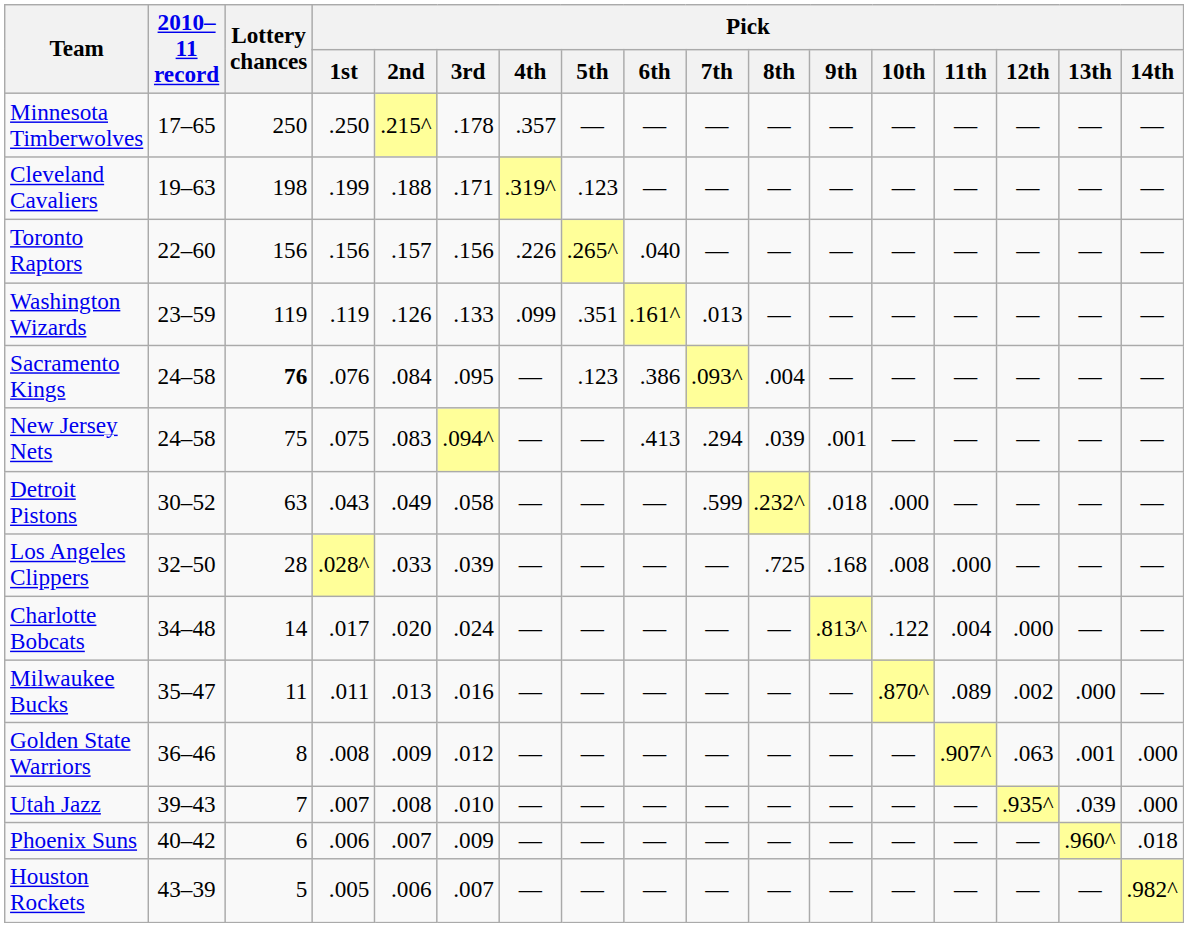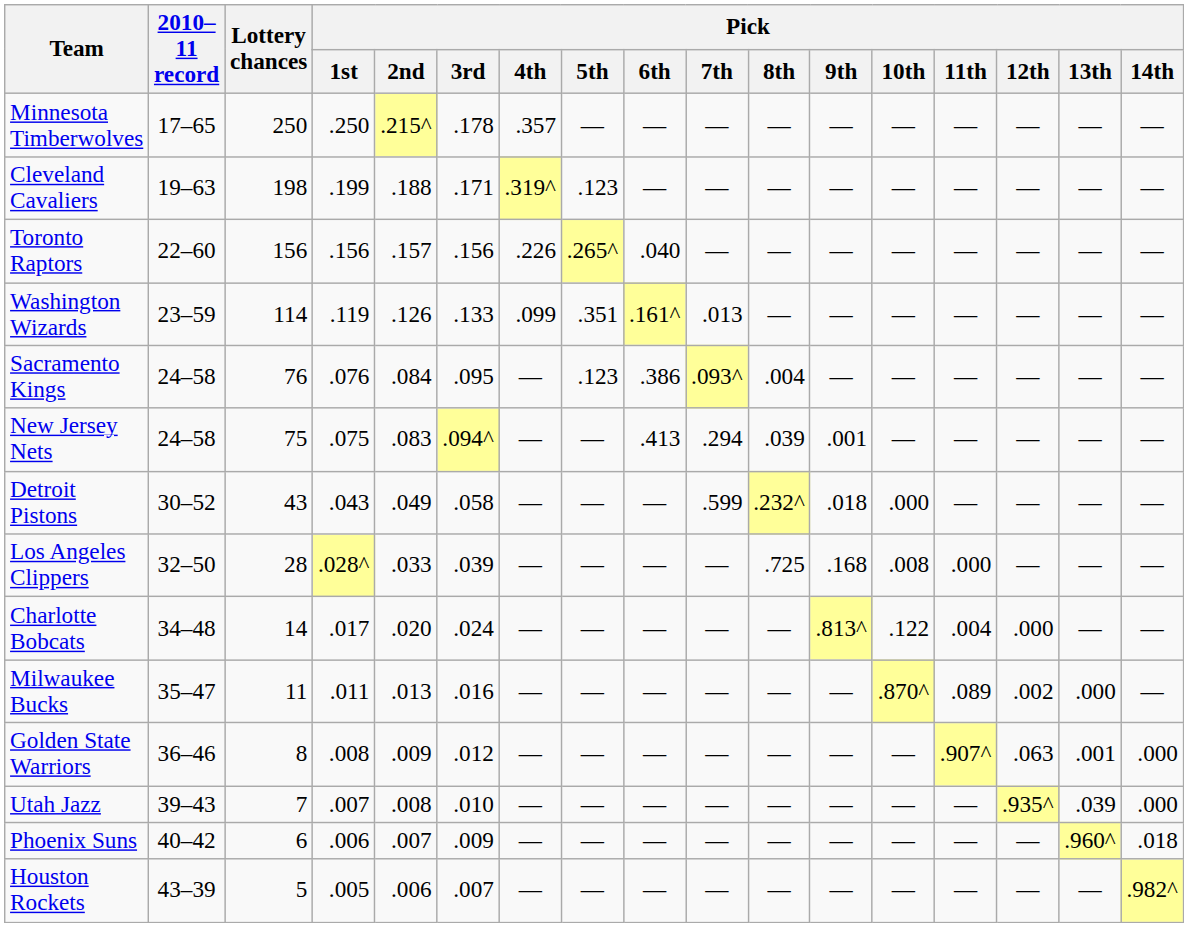Washington Wizards | Lottery chances: 119 -> 114
Sacramento Kings | Lottery chances: bold -> normal
Detroit Pistons | Lottery chances: 63 -> 43
